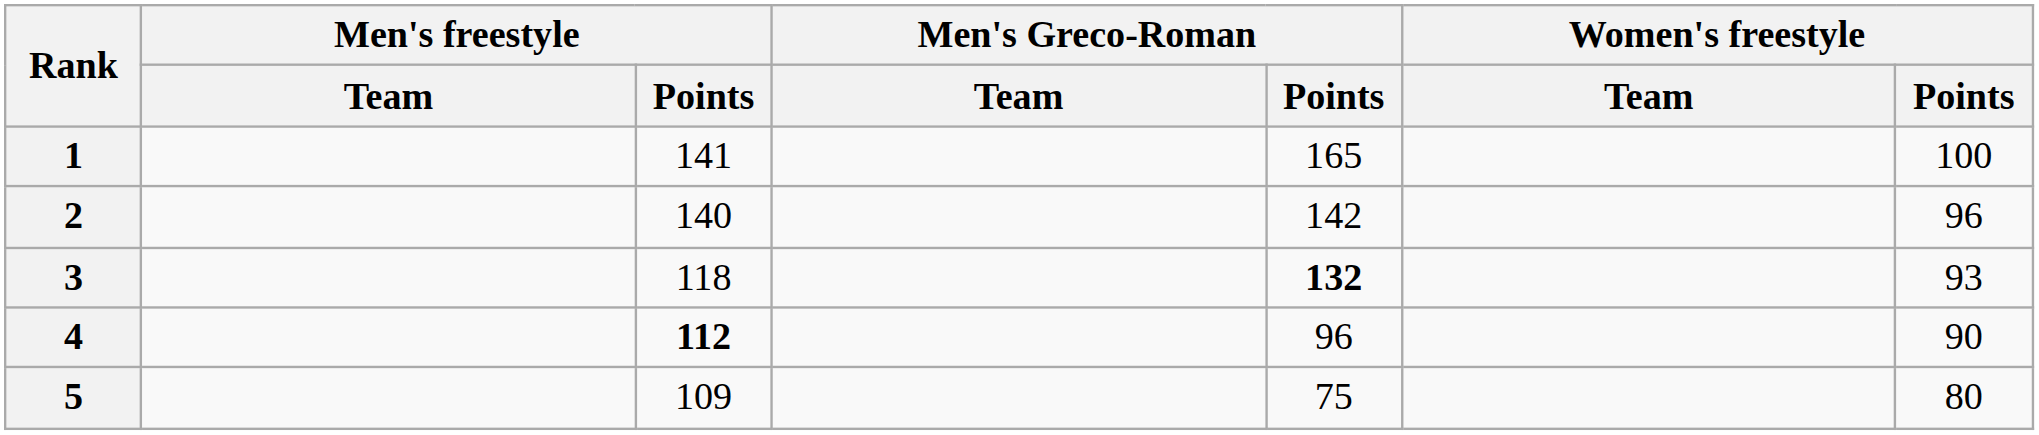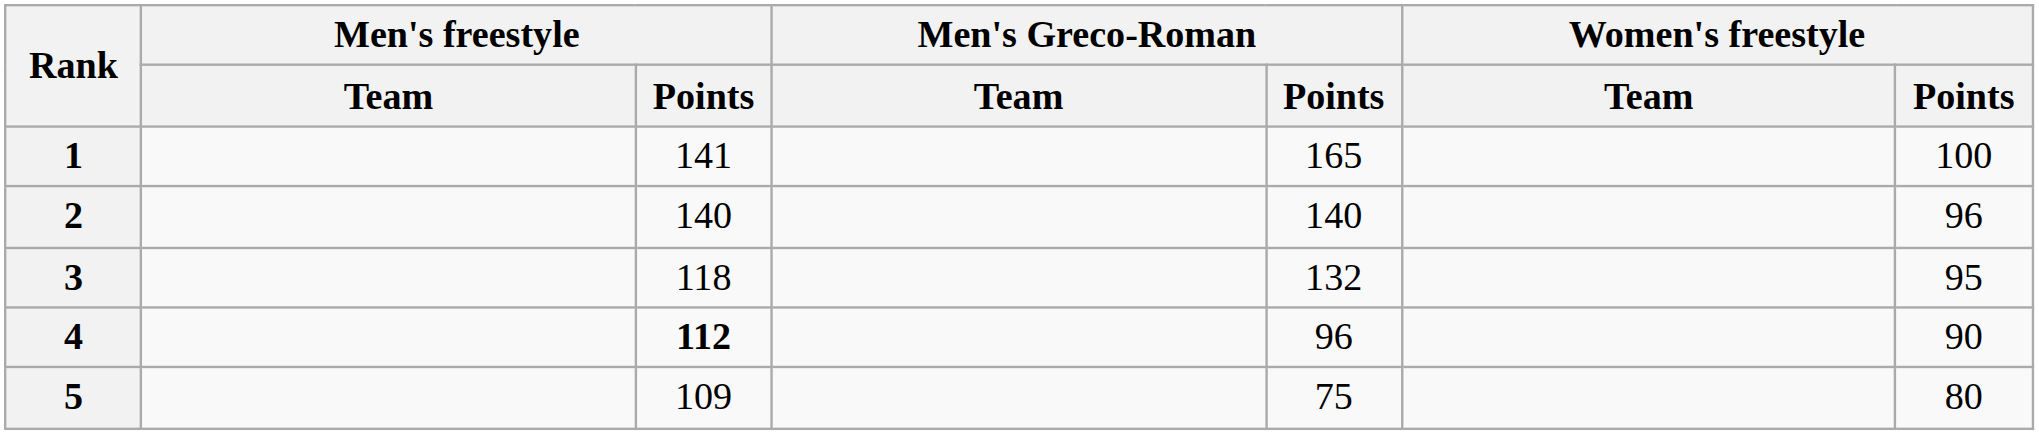2 | Men's Greco-Roman / Points: 142 -> 140
3 | Men's Greco-Roman / Points: bold -> normal
3 | Women's freestyle / Points: 93 -> 95
